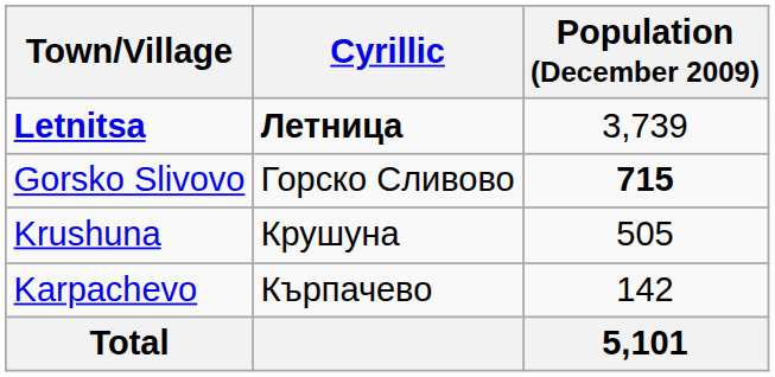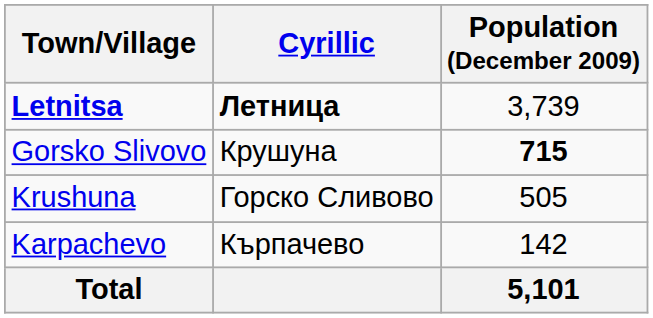Gorsko Slivovo | Cyrillic: Горско Сливово -> Крушуна
Krushuna | Cyrillic: Крушуна -> Горско Сливово
